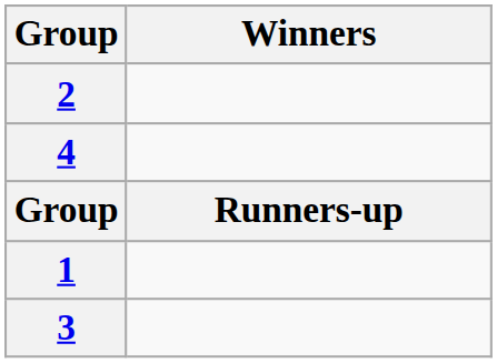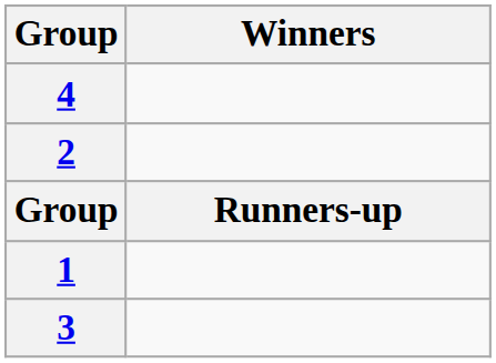rows swapped: 2 <-> 4
